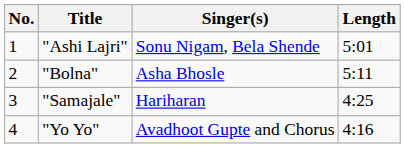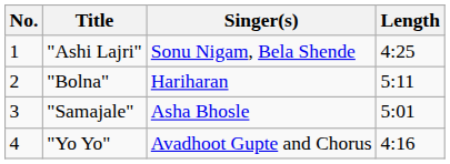"Ashi Lajri" | Length: 5:01 -> 4:25
"Bolna" | Singer(s): Asha Bhosle -> Hariharan
"Samajale" | Singer(s): Hariharan -> Asha Bhosle
"Samajale" | Length: 4:25 -> 5:01
